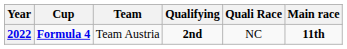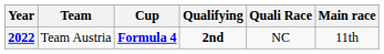columns swapped: Team <-> Cup
2022 | Main race: bold -> normal
